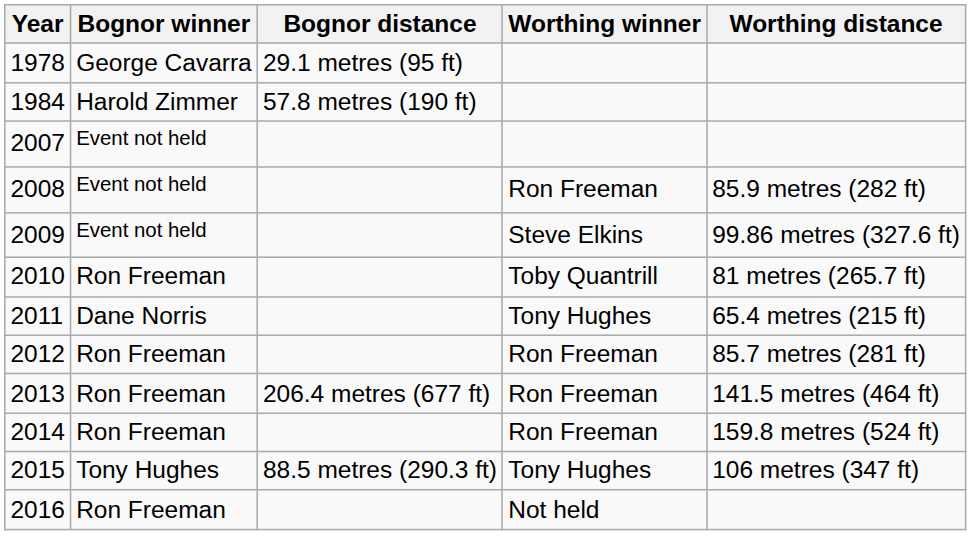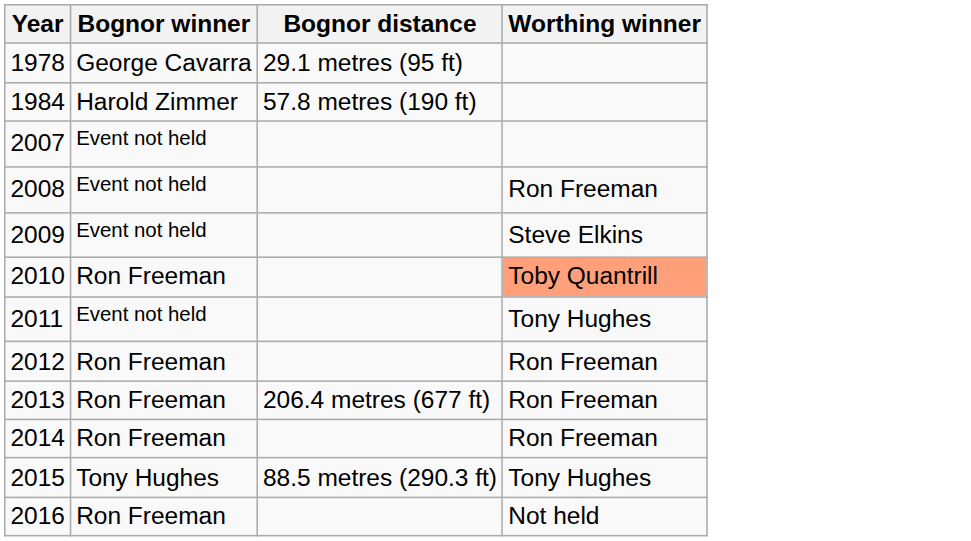- column: Worthing distance | 85.9 metres (282 ft) | 99.86 metres (327.6 ft) | 81 metres (265.7 ft) | 65.4 metres (215 ft) | 85.7 metres (281 ft) | 141.5 metres (464 ft) | 159.8 metres (524 ft) | 106 metres (347 ft)
2010 | Worthing winner: no background -> lightsalmon background
2011 | Bognor winner: Dane Norris -> Event not held
